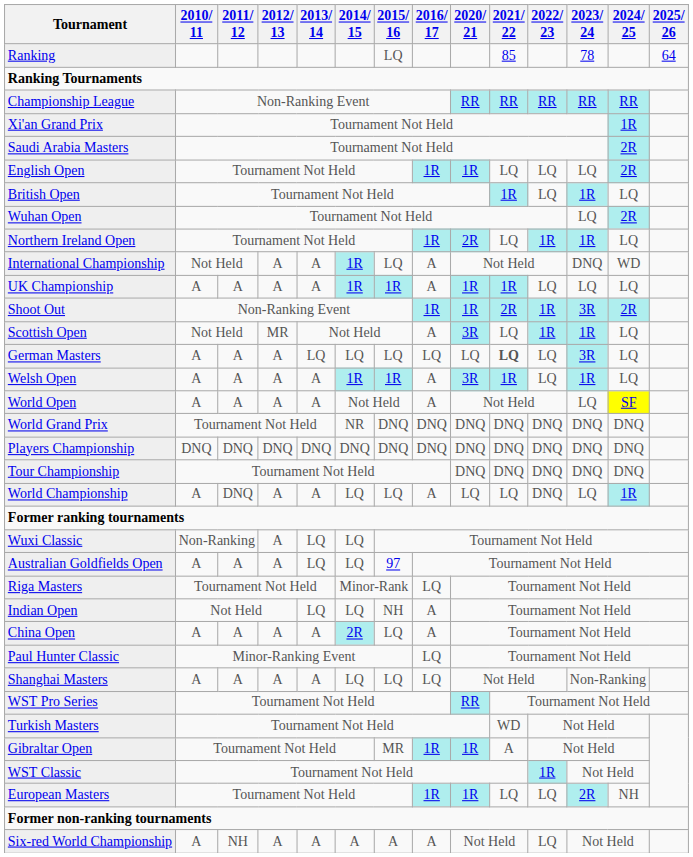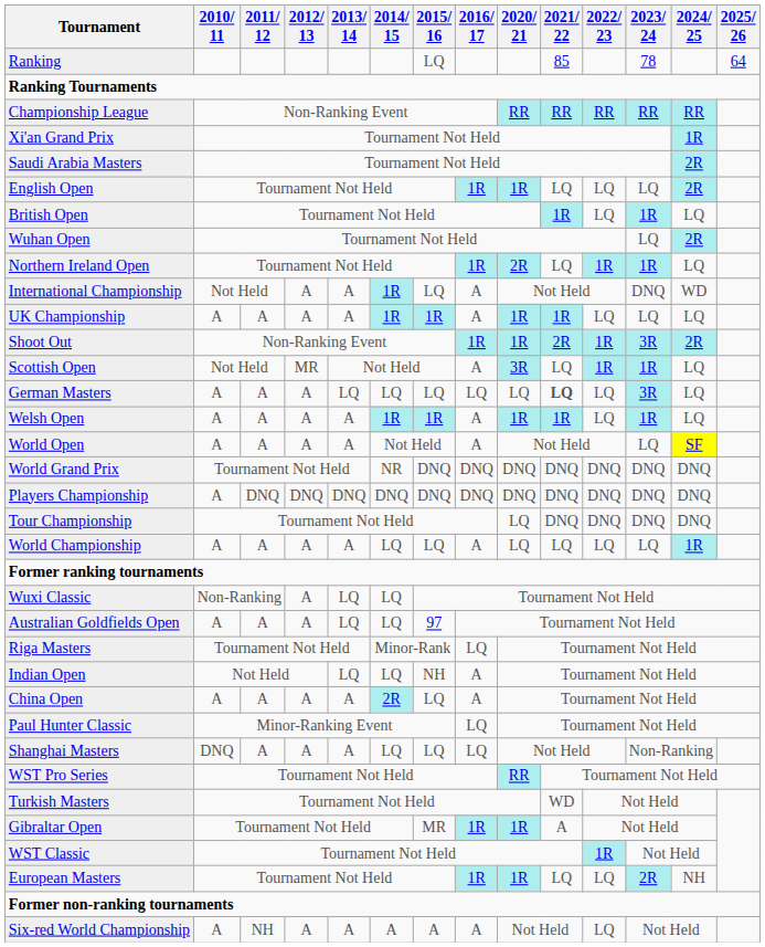Welsh Open | 2020/ 21: 3R -> 1R
Players Championship | 2010/ 11: DNQ -> A
Tour Championship | 2020/ 21: DNQ -> LQ
World Championship | 2011/ 12: DNQ -> A
World Championship | 2022/ 23: DNQ -> LQ
Shanghai Masters | 2010/ 11: A -> DNQ
